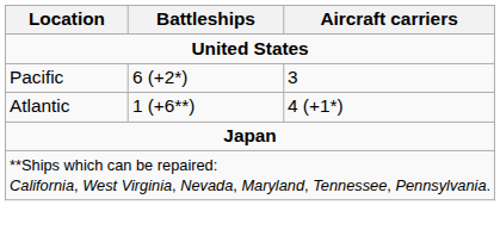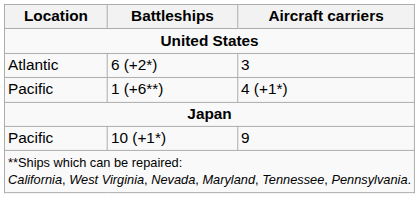6 (+2*) | Location: Pacific -> Atlantic
1 (+6**) | Location: Atlantic -> Pacific
+ row: Pacific | 10 (+1*) | 9
